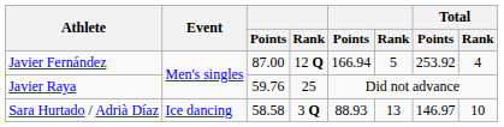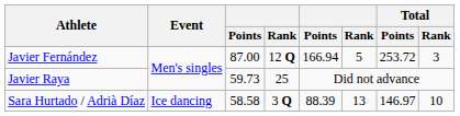Javier Fernández | Total / Points: 253.92 -> 253.72
Javier Fernández | Total / Rank: 4 -> 3
Javier Raya | column 3: 59.76 -> 59.73
Sara Hurtado / Adrià Díaz | column 5: 88.93 -> 88.39
